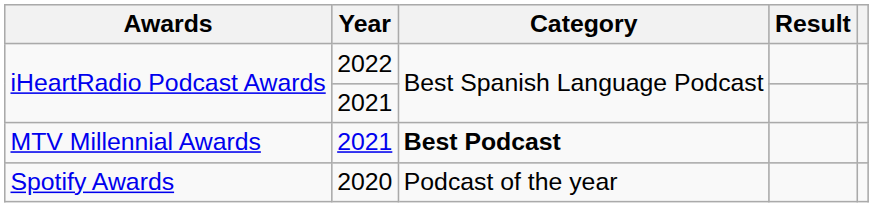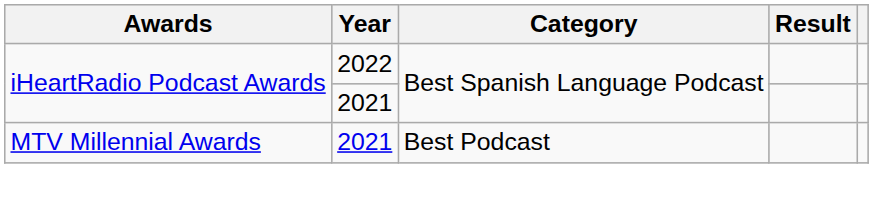MTV Millennial Awards | Category: bold -> normal
- row: Spotify Awards | 2020 | Podcast of the year
